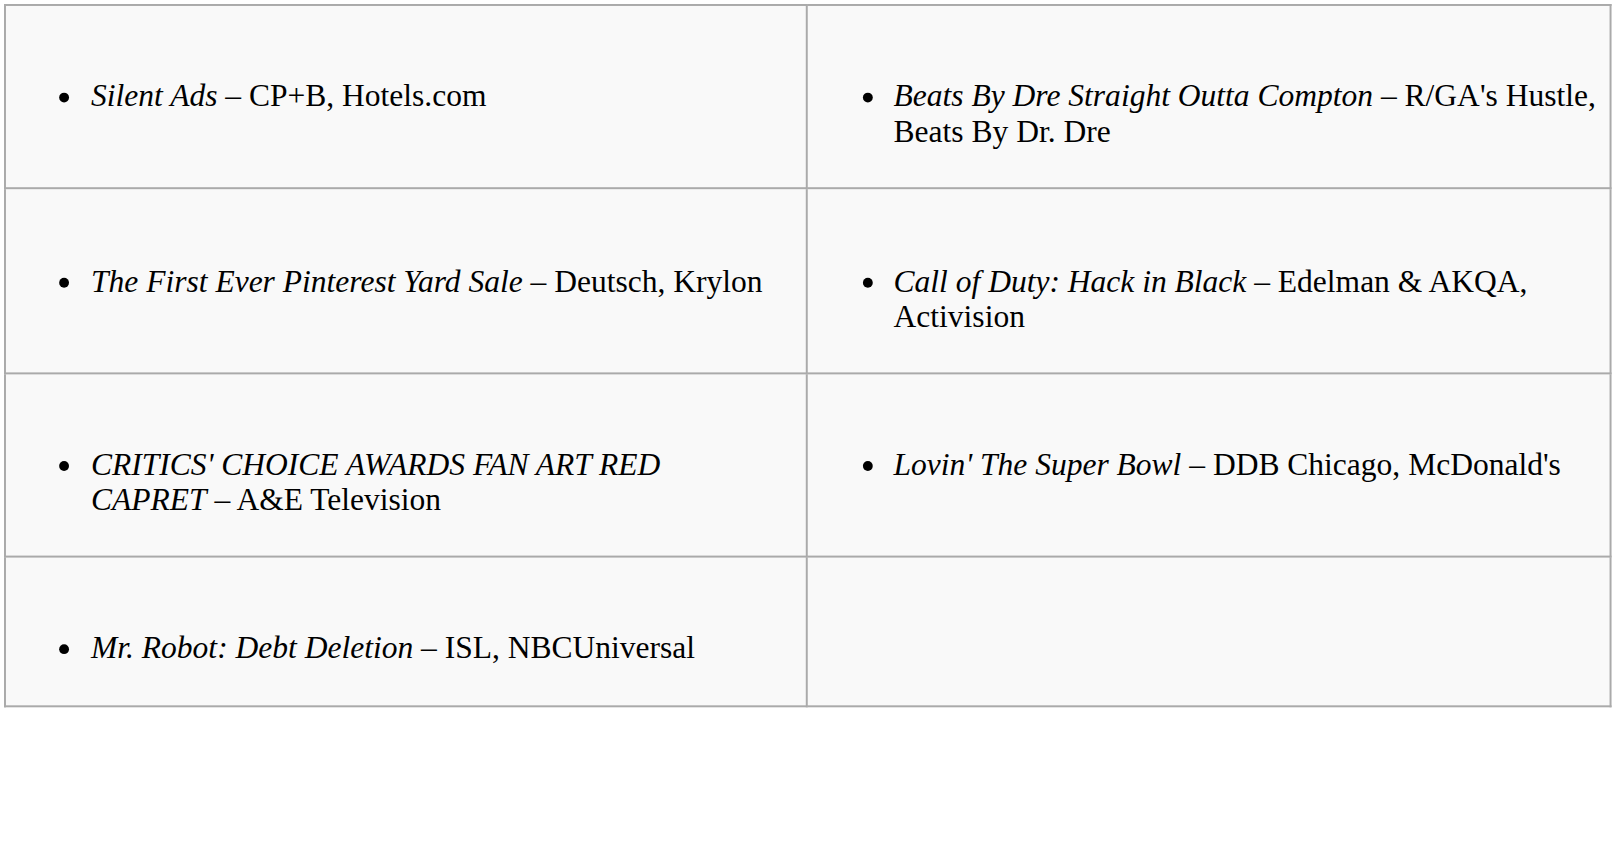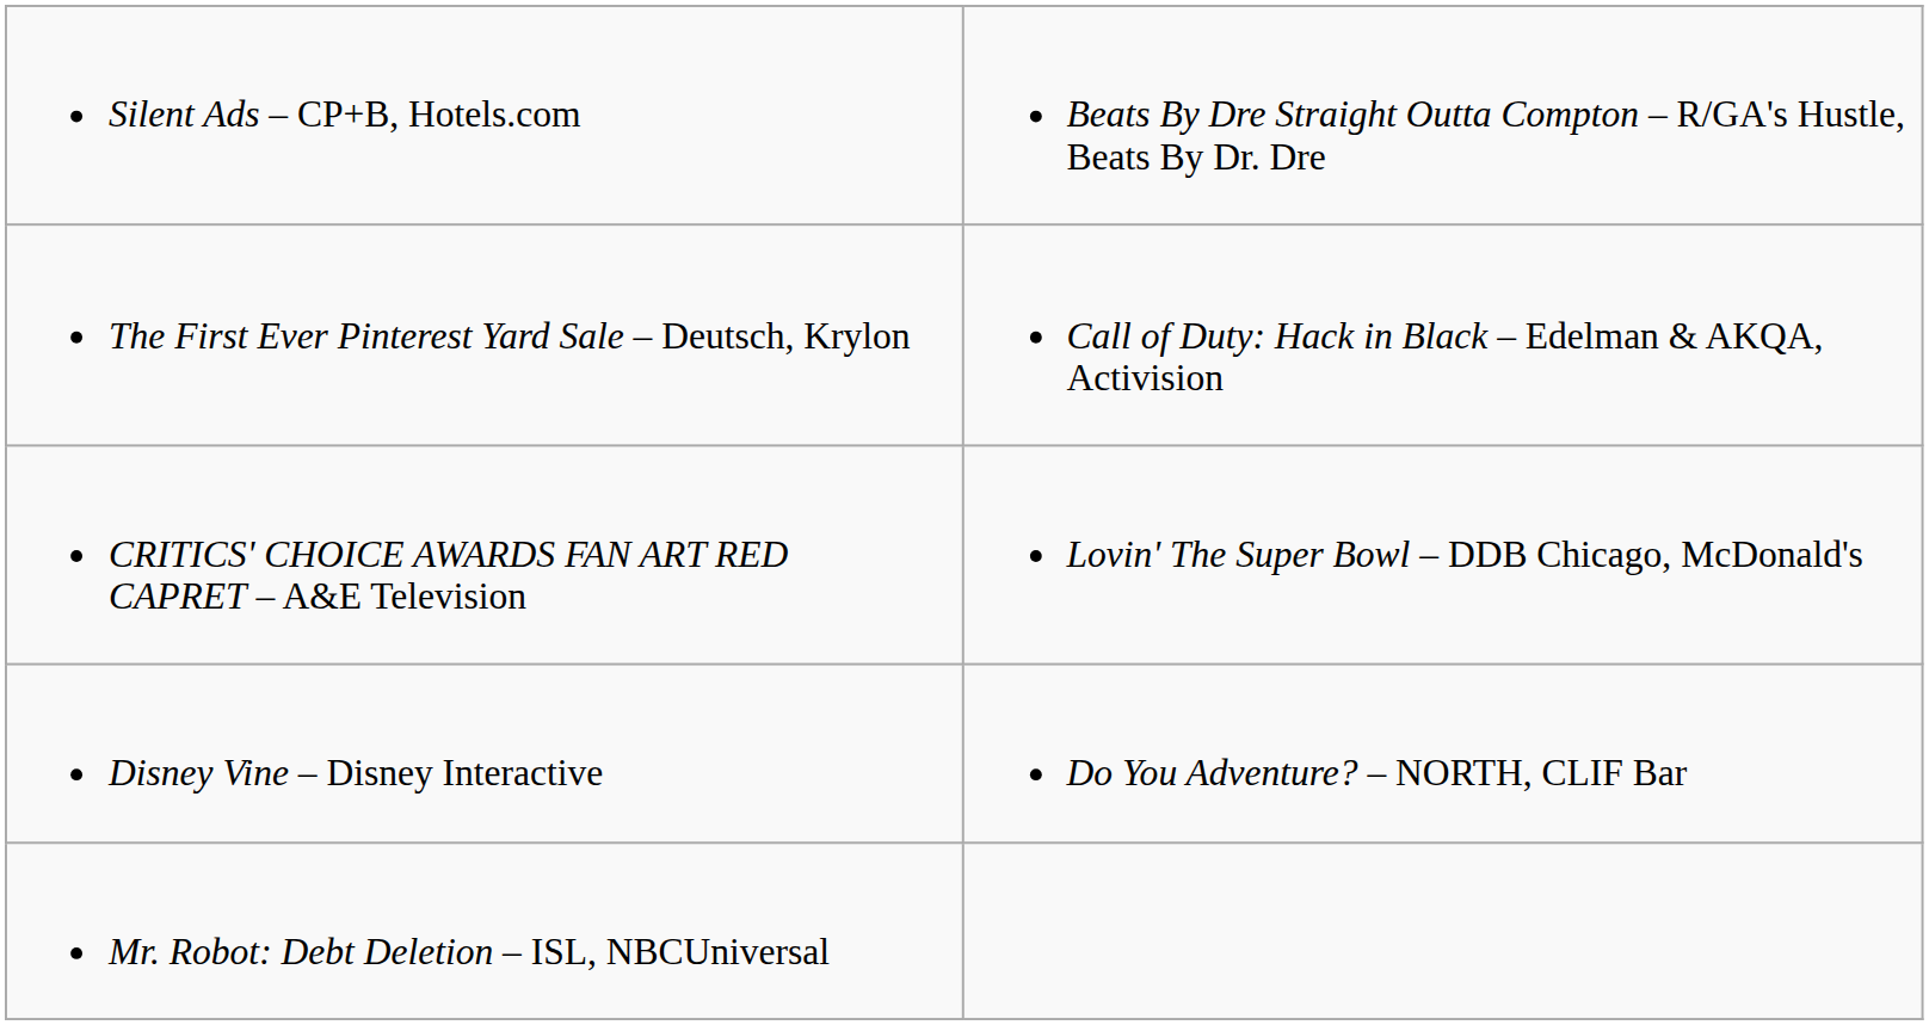+ row: Disney Vine – Disney Interactive | Do You Adventure? – NORTH, CLIF Bar
